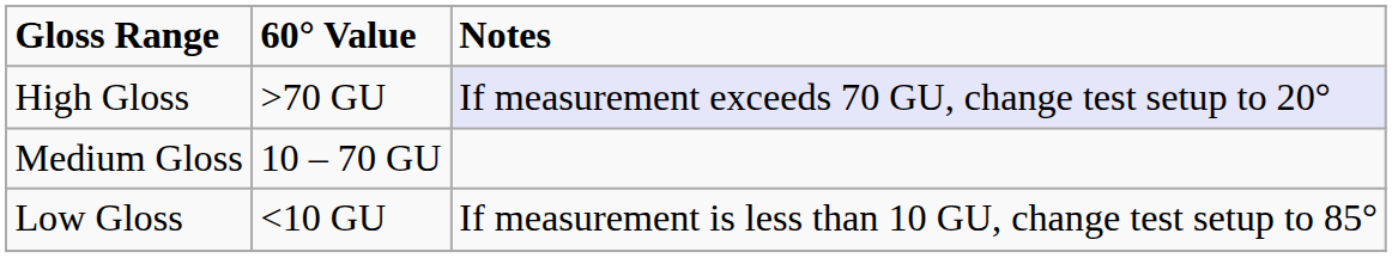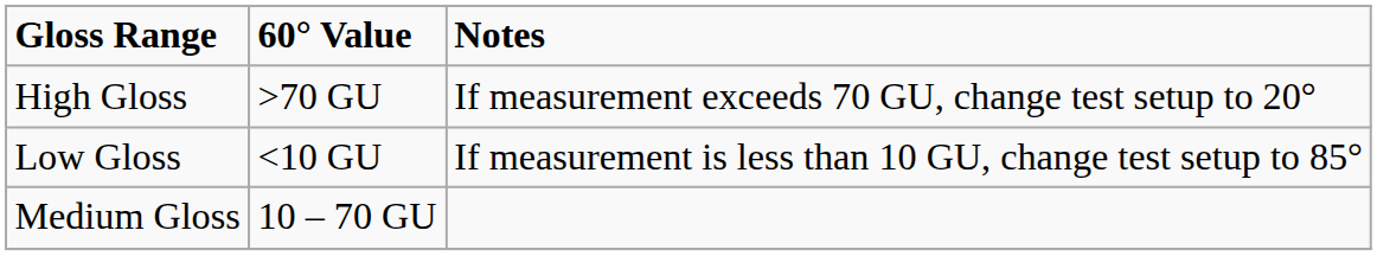High Gloss | Notes: lavender background -> no background
rows swapped: Medium Gloss <-> Low Gloss
